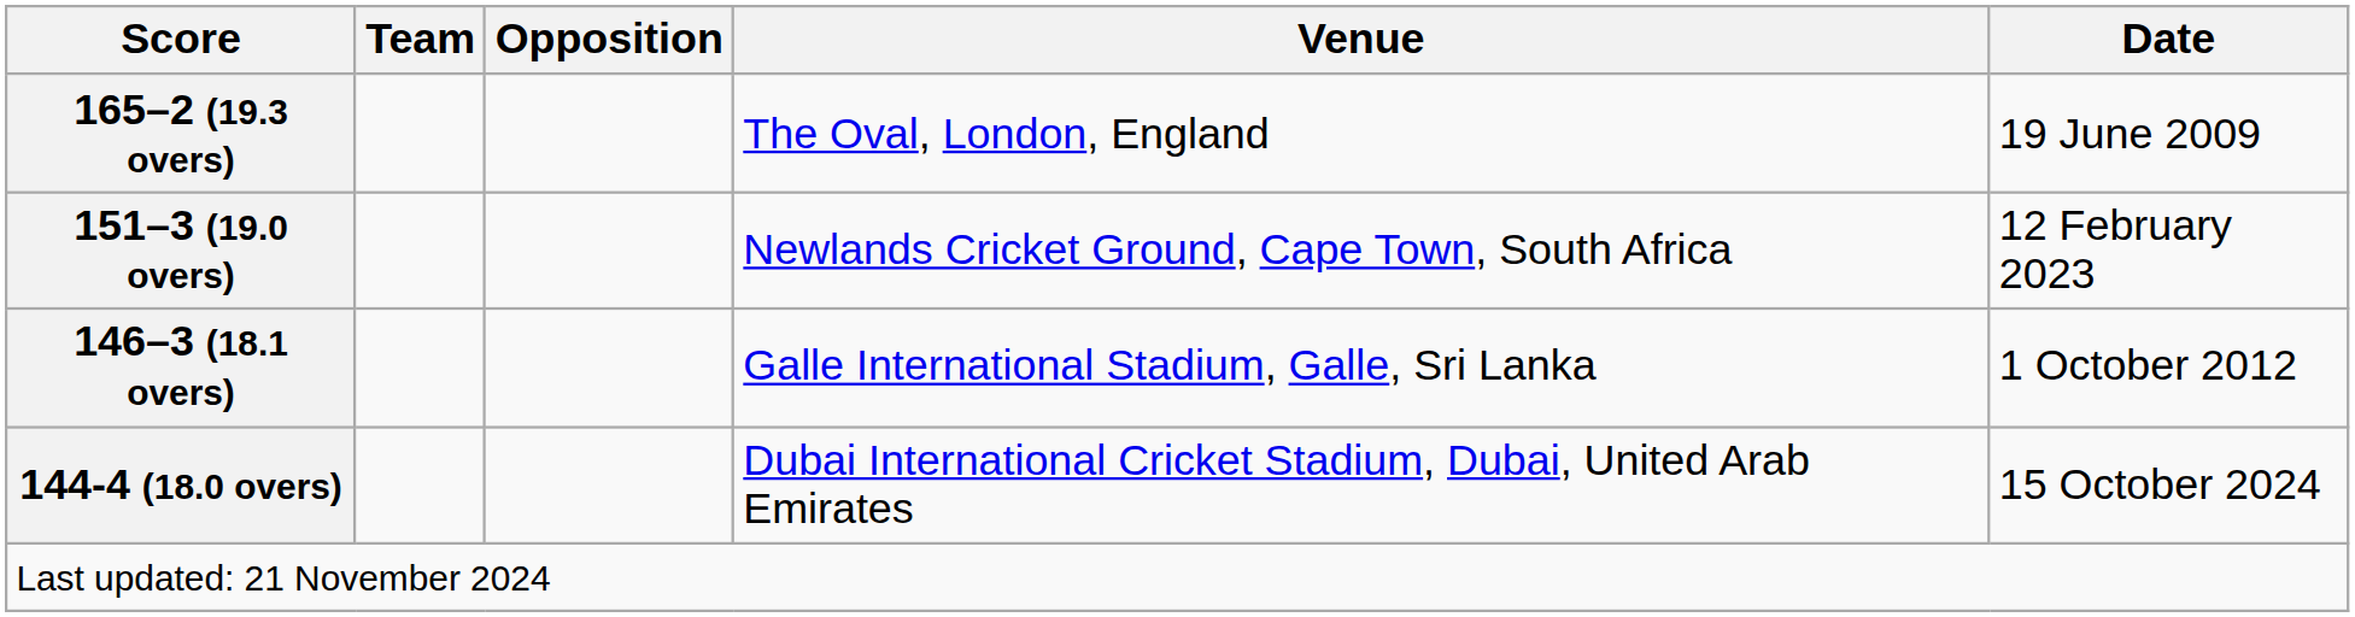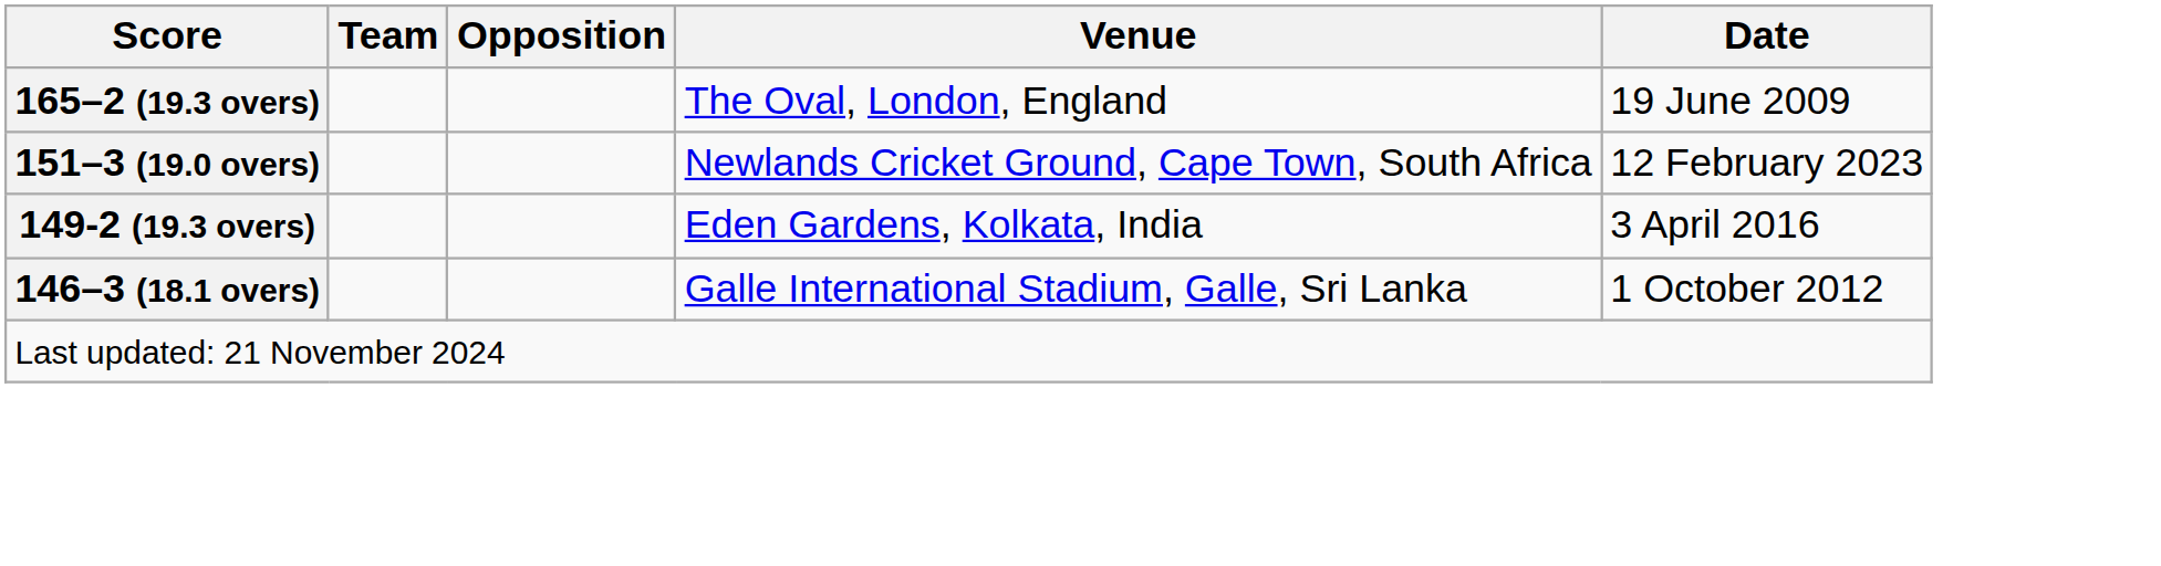+ row: 149-2 (19.3 overs) | Eden Gardens, Kolkata, India | 3 April 2016
- row: 144-4 (18.0 overs) | Dubai International Cricket Stadium, Dubai, United Arab Emirates | 15 October 2024
